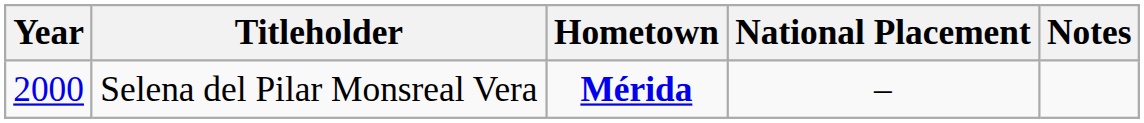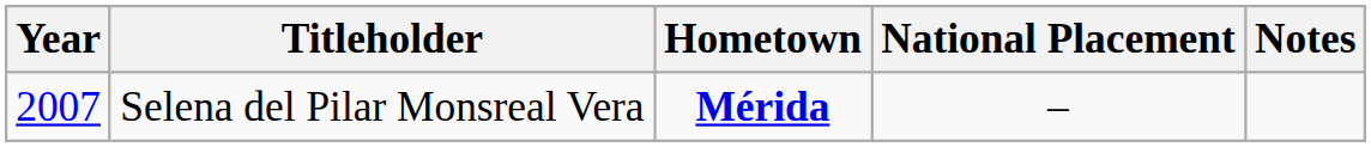Selena del Pilar Monsreal Vera | Year: 2000 -> 2007
